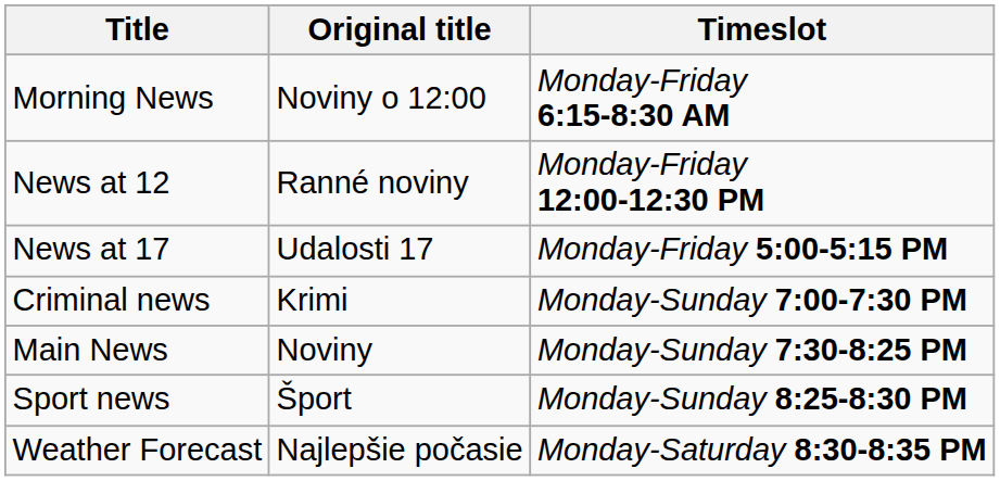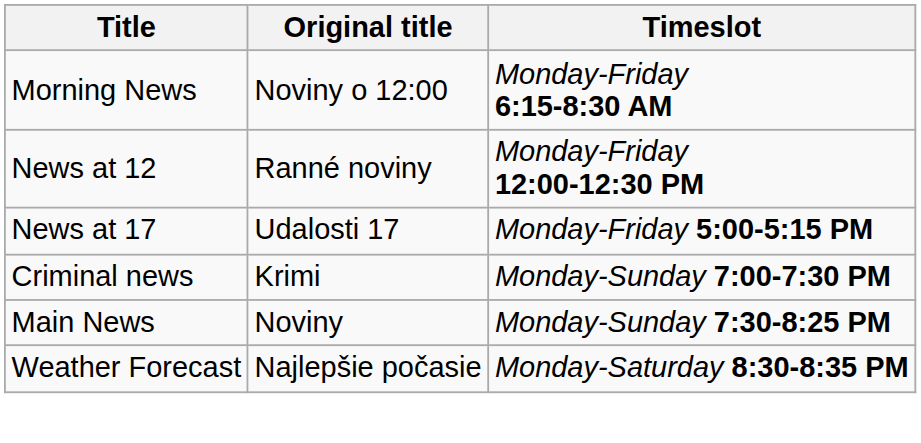- row: Sport news | Šport | Monday-Sunday 8:25-8:30 PM
